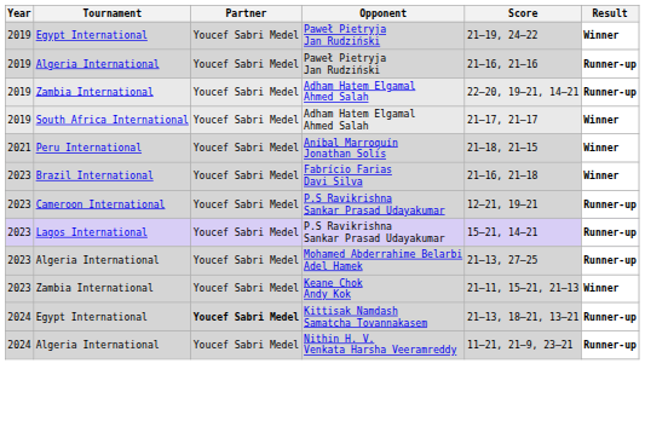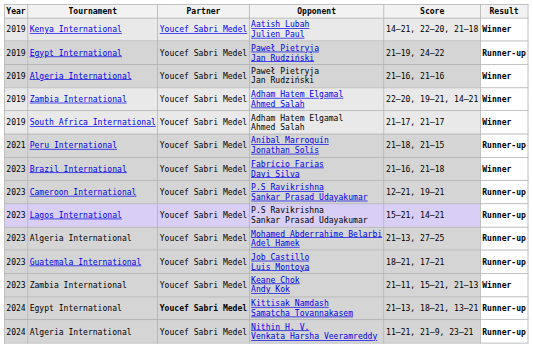+ row: 2019 | Kenya International | Youcef Sabri Medel | Aatish Lubah Julien Paul | 14–21, 22–20, 21–18 | Winner
Egypt International / Paweł Pietryja Jan Rudziński | Result: Winner -> Runner-up
Algeria International / Paweł Pietryja Jan Rudziński | Result: Runner-up -> Winner
Zambia International / Adham Hatem Elgamal Ahmed Salah | Result: Runner-up -> Winner
Aníbal Marroquín Jonathan Solís | Result: Winner -> Runner-up
+ row: 2023 | Guatemala International | Youcef Sabri Medel | Job Castillo Luis Montoya | 18–21, 17–21 | Runner-up
